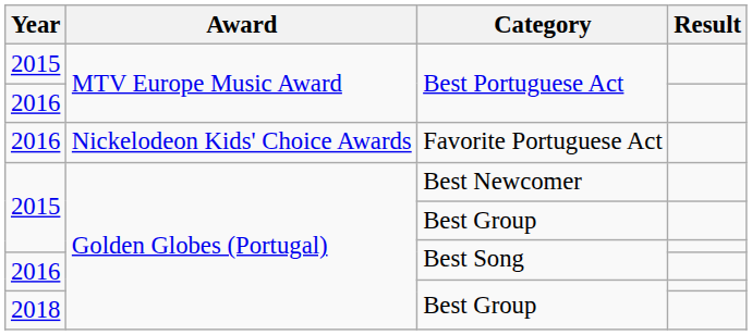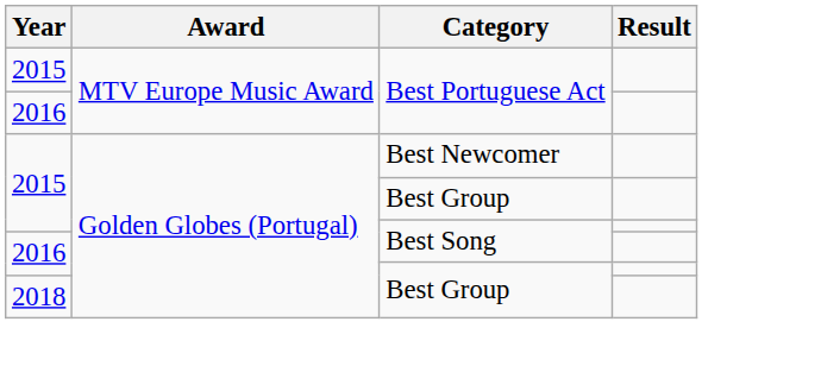- row: 2016 | Nickelodeon Kids' Choice Awards | Favorite Portuguese Act
